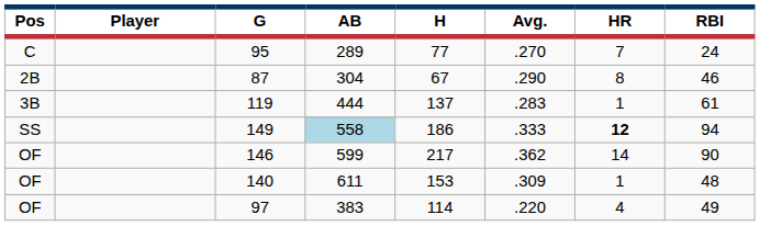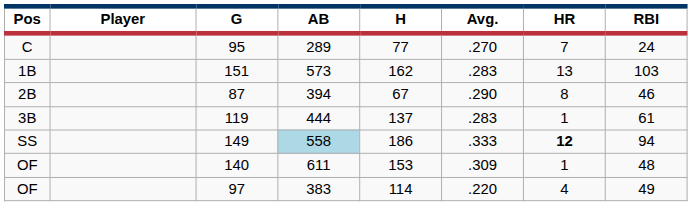+ row: 1B | 151 | 573 | 162 | .283 | 13 | 103
87 | AB: 304 -> 394
- row: OF | 146 | 599 | 217 | .362 | 14 | 90
